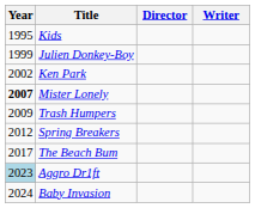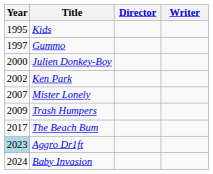+ row: 1997 | Gummo
Julien Donkey-Boy | Year: 1999 -> 2000
Mister Lonely | Year: bold -> normal
- row: 2012 | Spring Breakers
